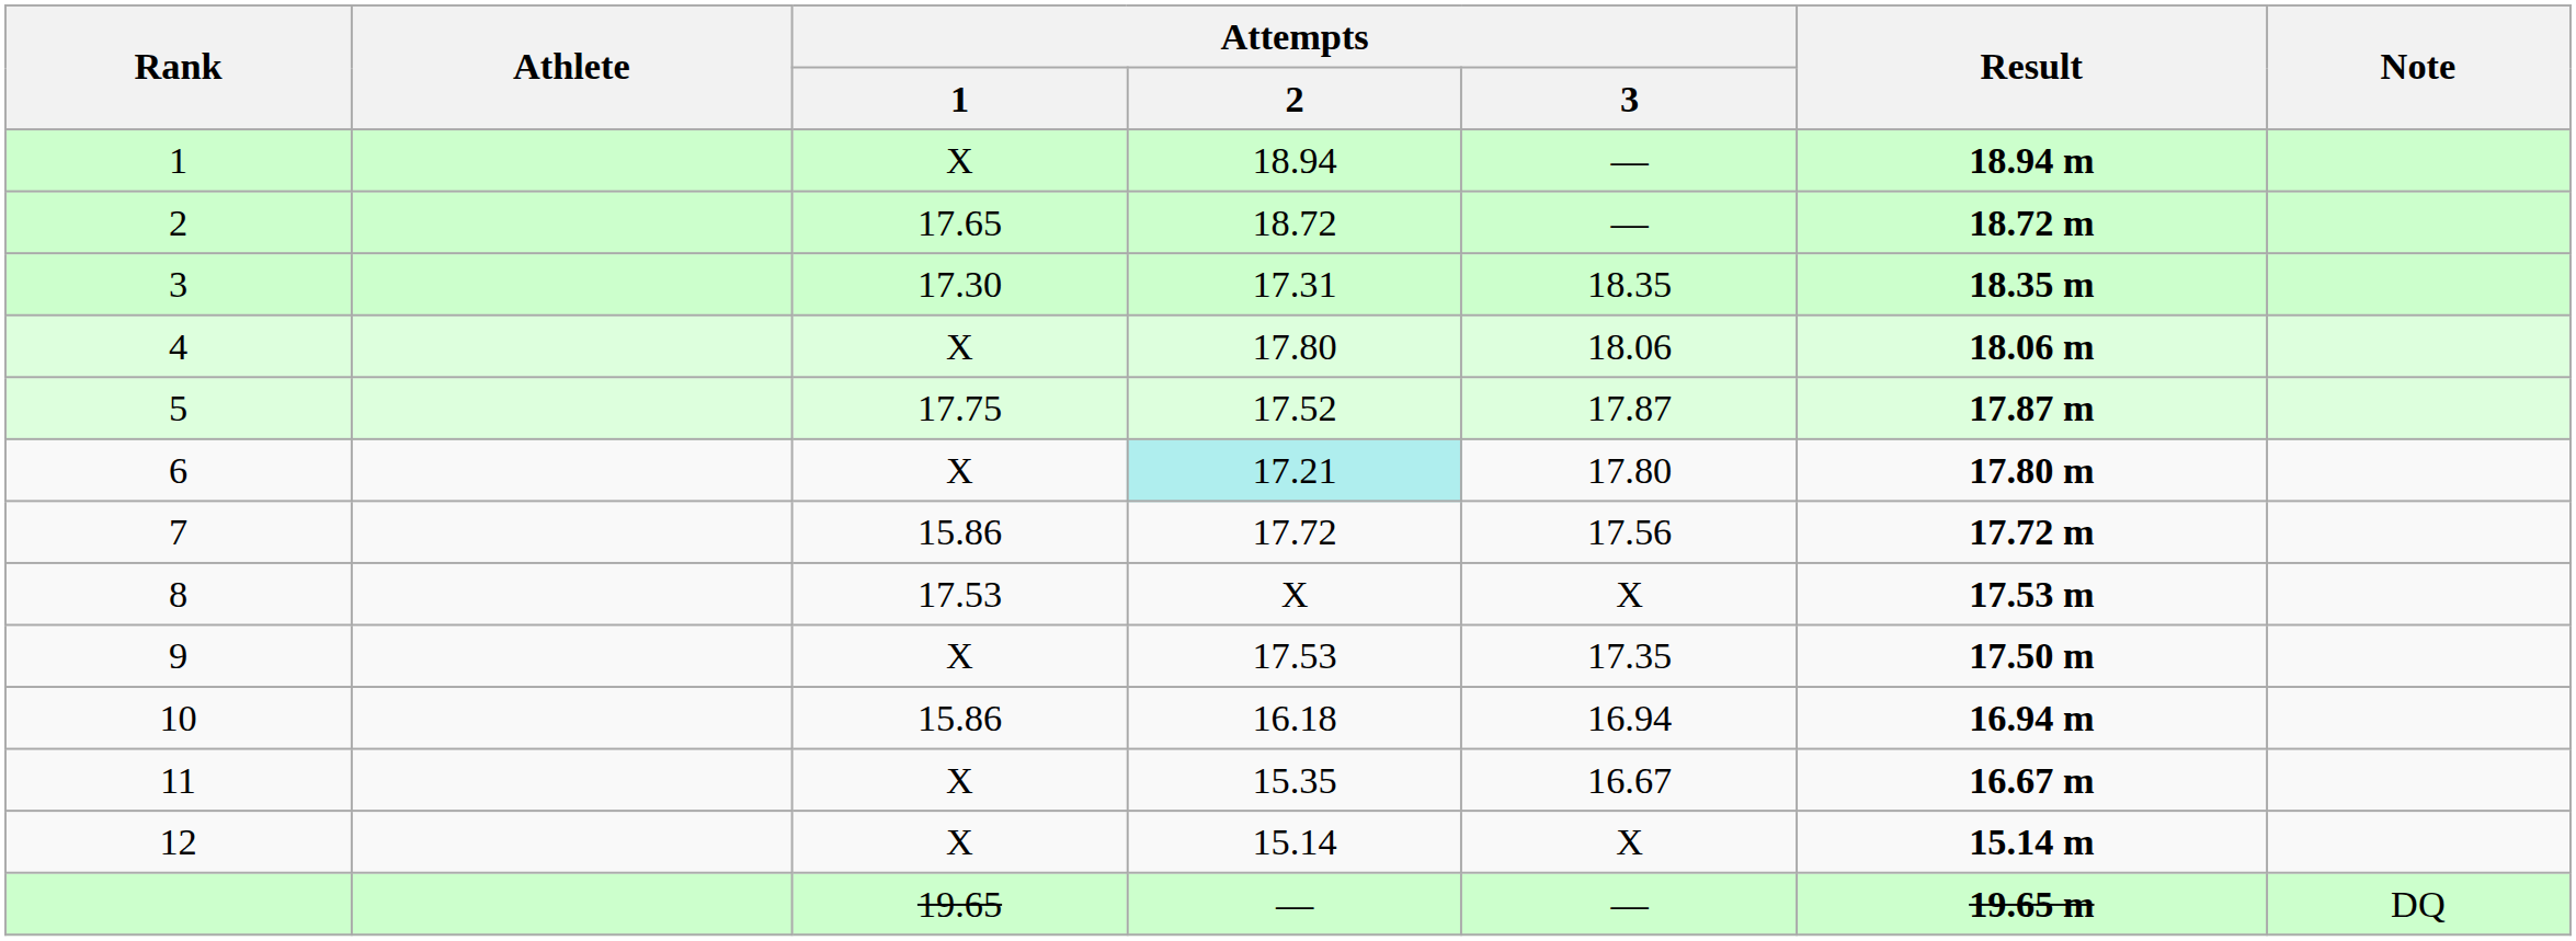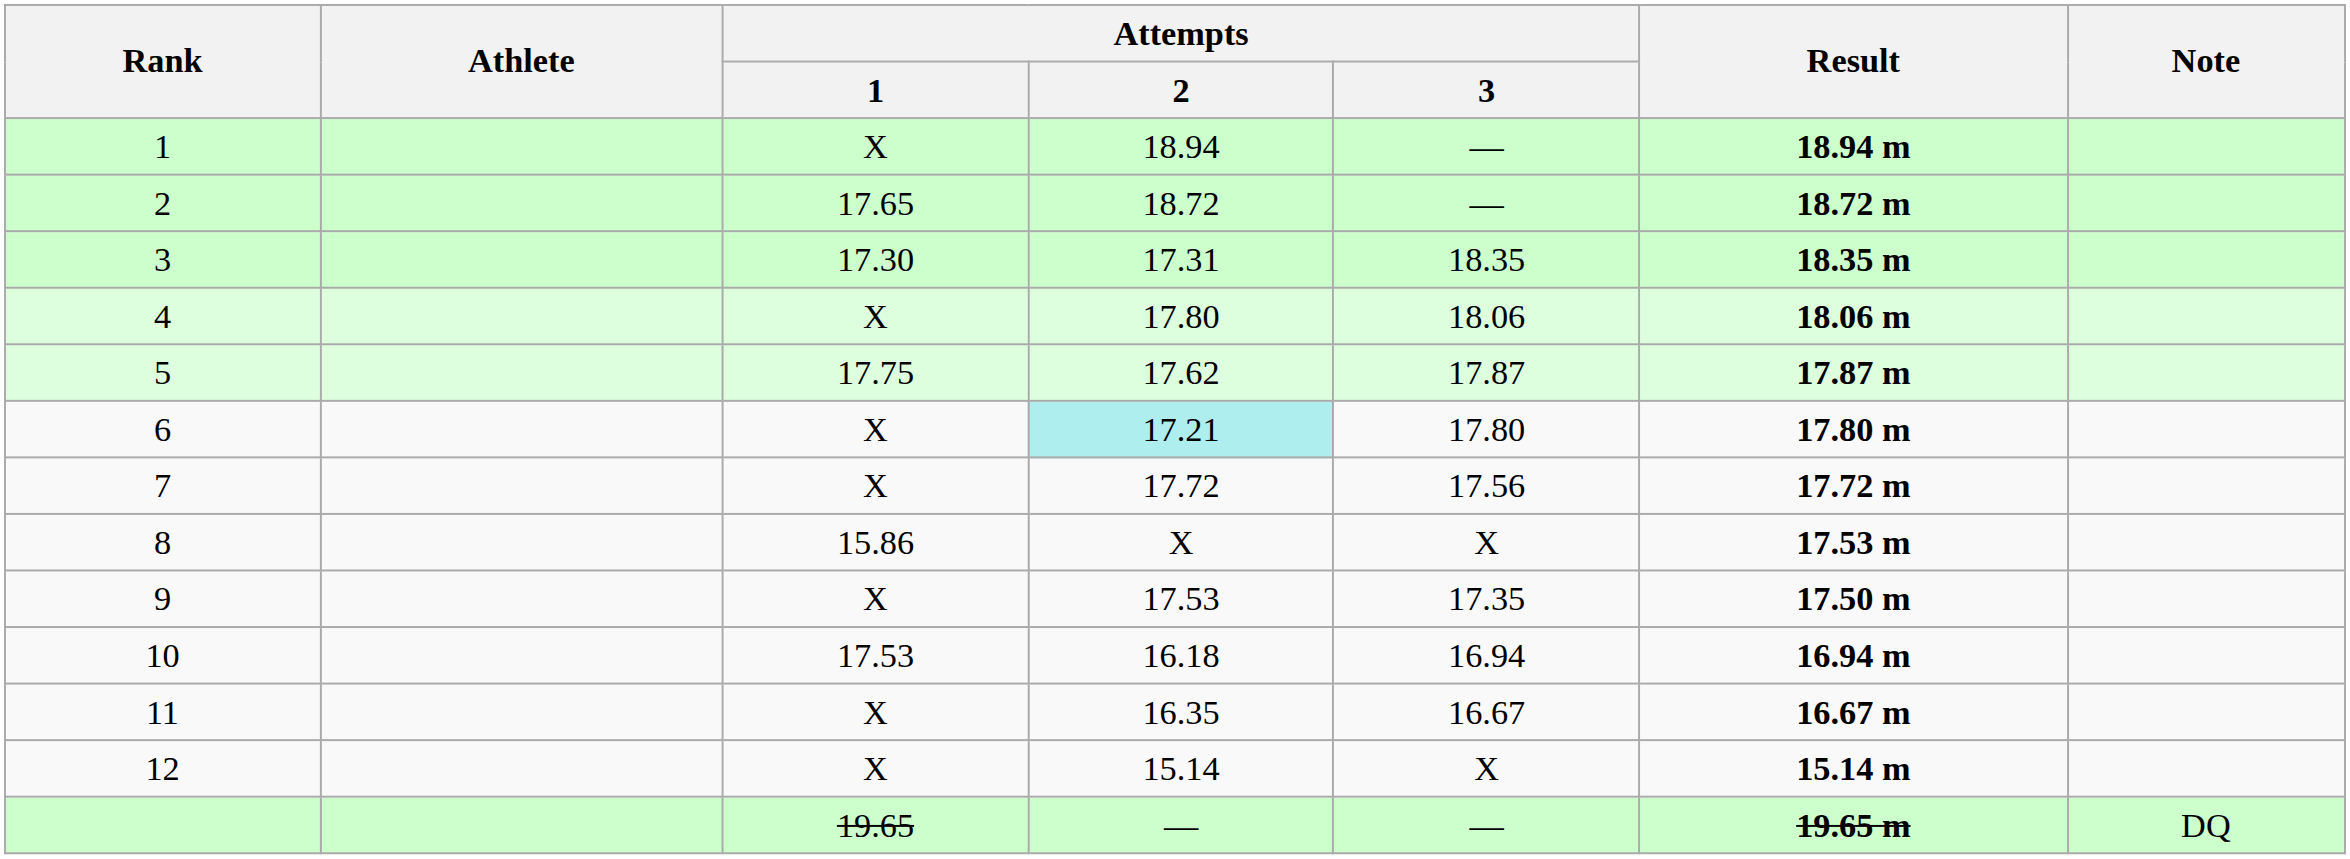5 | Attempts / 2: 17.52 -> 17.62
7 | Attempts / 1: 15.86 -> X
8 | Attempts / 1: 17.53 -> 15.86
10 | Attempts / 1: 15.86 -> 17.53
11 | Attempts / 2: 15.35 -> 16.35
